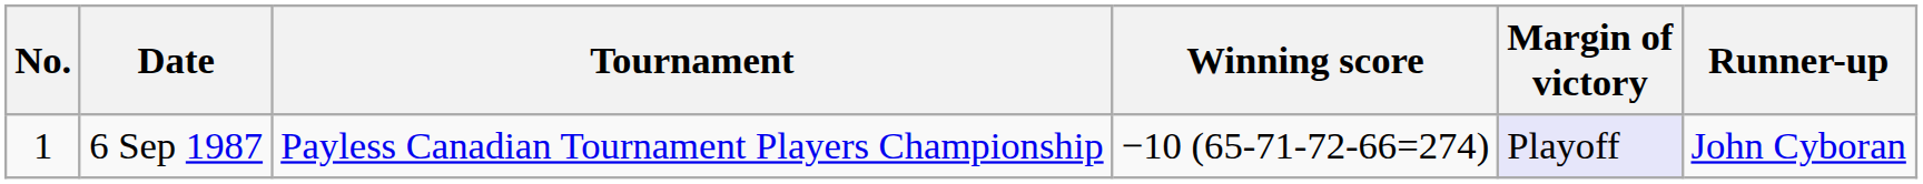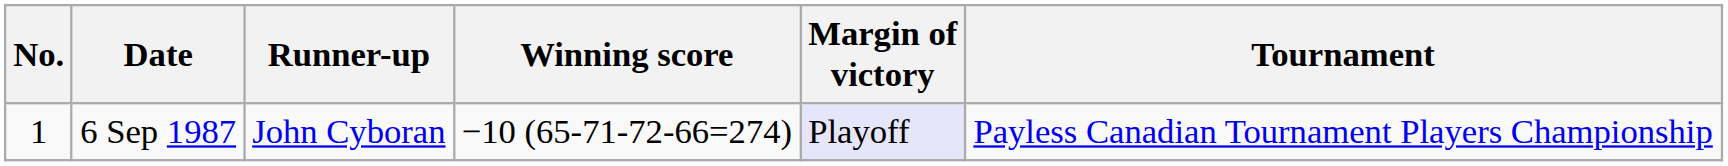columns swapped: Tournament <-> Runner-up
